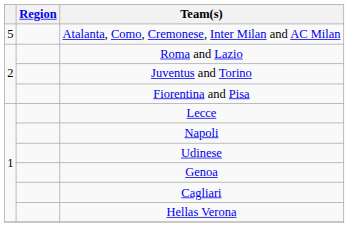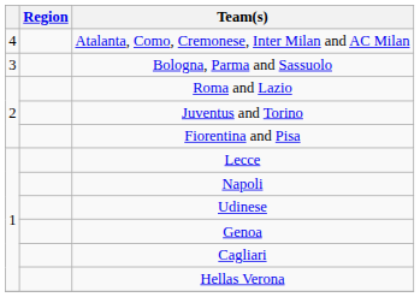Atalanta, Como, Cremonese, Inter Milan and AC Milan | column 1: 5 -> 4
+ row: 3 | Bologna, Parma and Sassuolo
